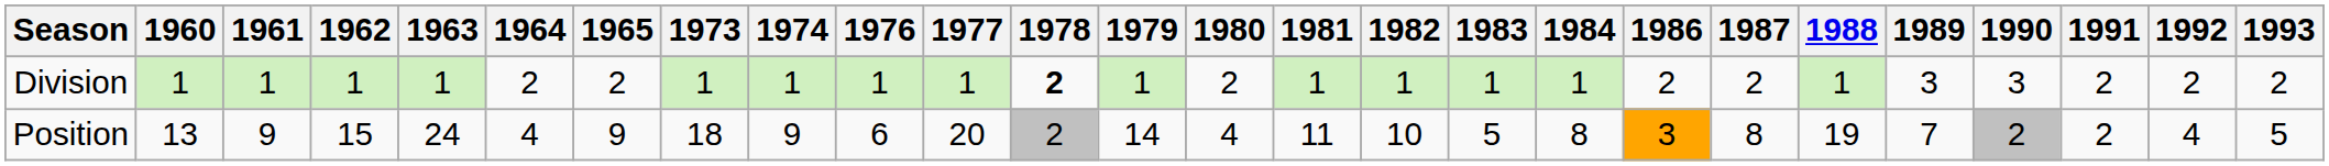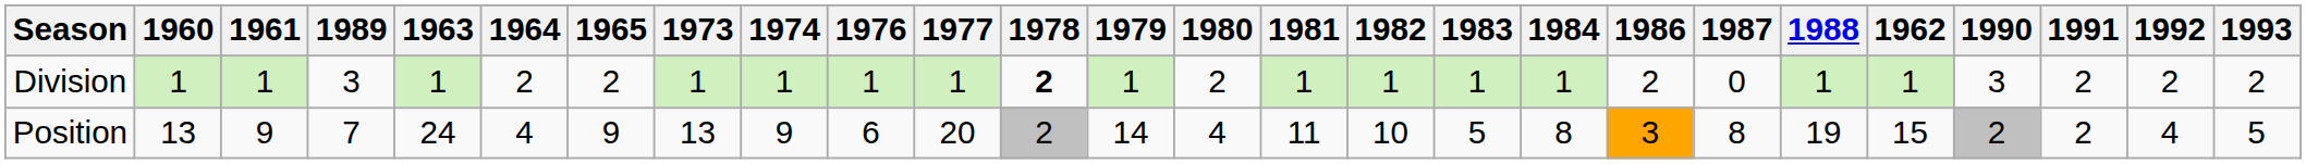columns swapped: 1962 <-> 1989
Division | 1987: 2 -> 0
Position | 1973: 18 -> 13
